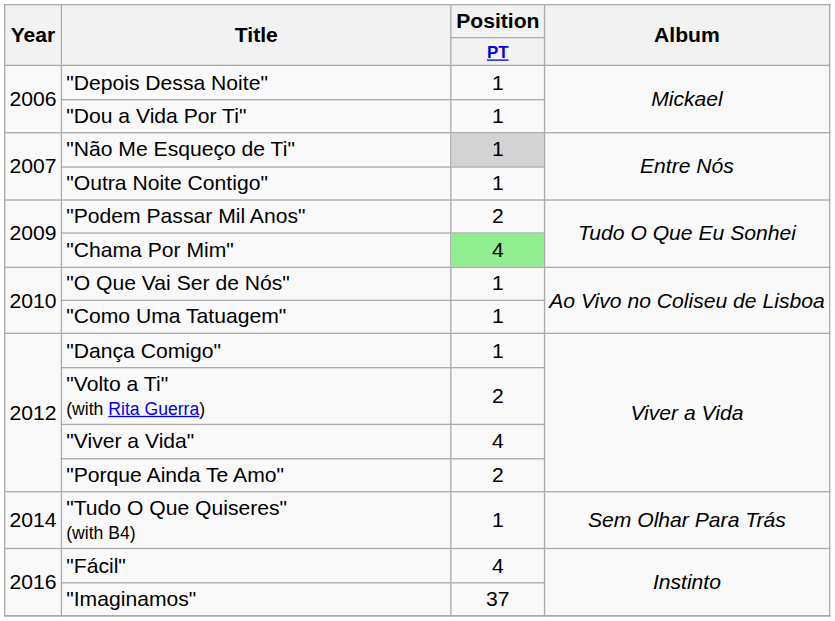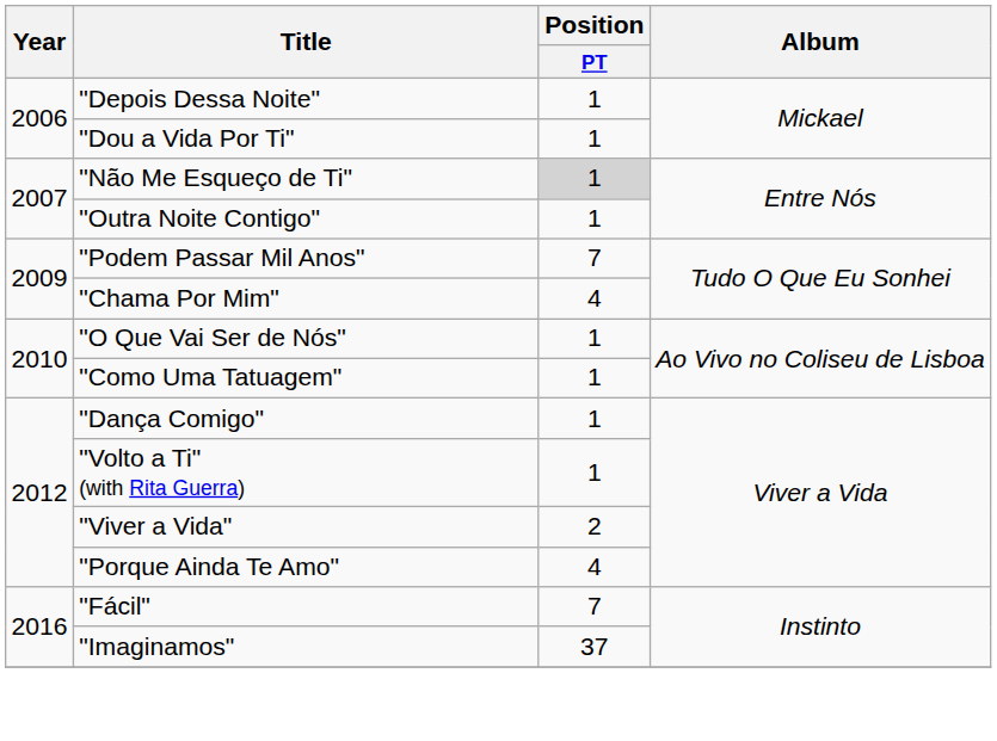"Podem Passar Mil Anos" | Position / PT: 2 -> 7
"Chama Por Mim" | Position / PT: lightgreen background -> no background
"Volto a Ti" (with Rita Guerra) | Position / PT: 2 -> 1
"Viver a Vida" | Position / PT: 4 -> 2
"Porque Ainda Te Amo" | Position / PT: 2 -> 4
- row: 2014 | "Tudo O Que Quiseres" (with B4) | 1 | Sem Olhar Para Trás
"Fácil" | Position / PT: 4 -> 7
